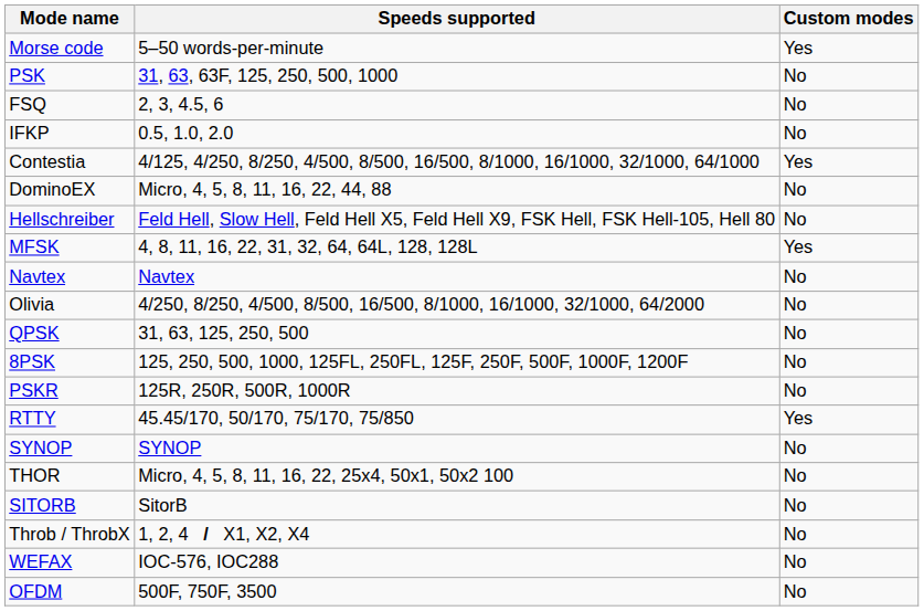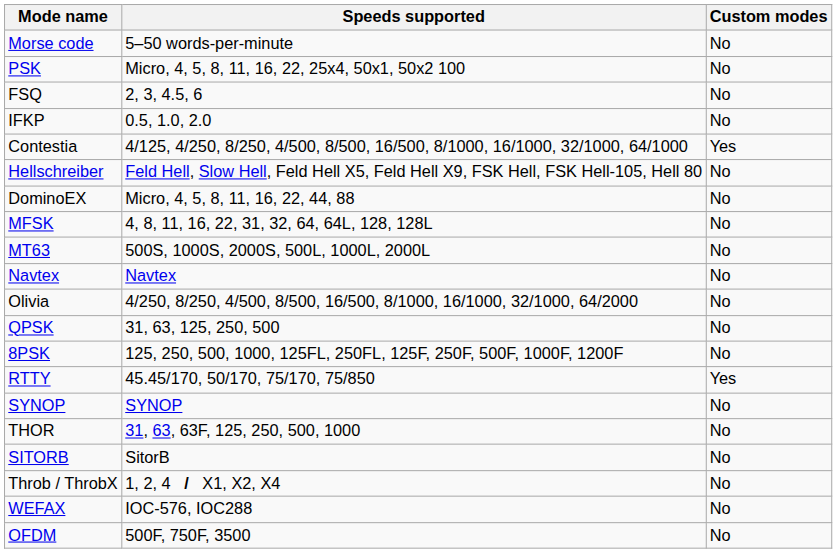Morse code | Custom modes: Yes -> No
PSK | Speeds supported: 31, 63, 63F, 125, 250, 500, 1000 -> Micro, 4, 5, 8, 11, 16, 22, 25x4, 50x1, 50x2 100
rows swapped: DominoEX <-> Hellschreiber
MFSK | Custom modes: Yes -> No
+ row: MT63 | 500S, 1000S, 2000S, 500L, 1000L, 2000L | No
- row: PSKR | 125R, 250R, 500R, 1000R | No
THOR | Speeds supported: Micro, 4, 5, 8, 11, 16, 22, 25x4, 50x1, 50x2 100 -> 31, 63, 63F, 125, 250, 500, 1000
